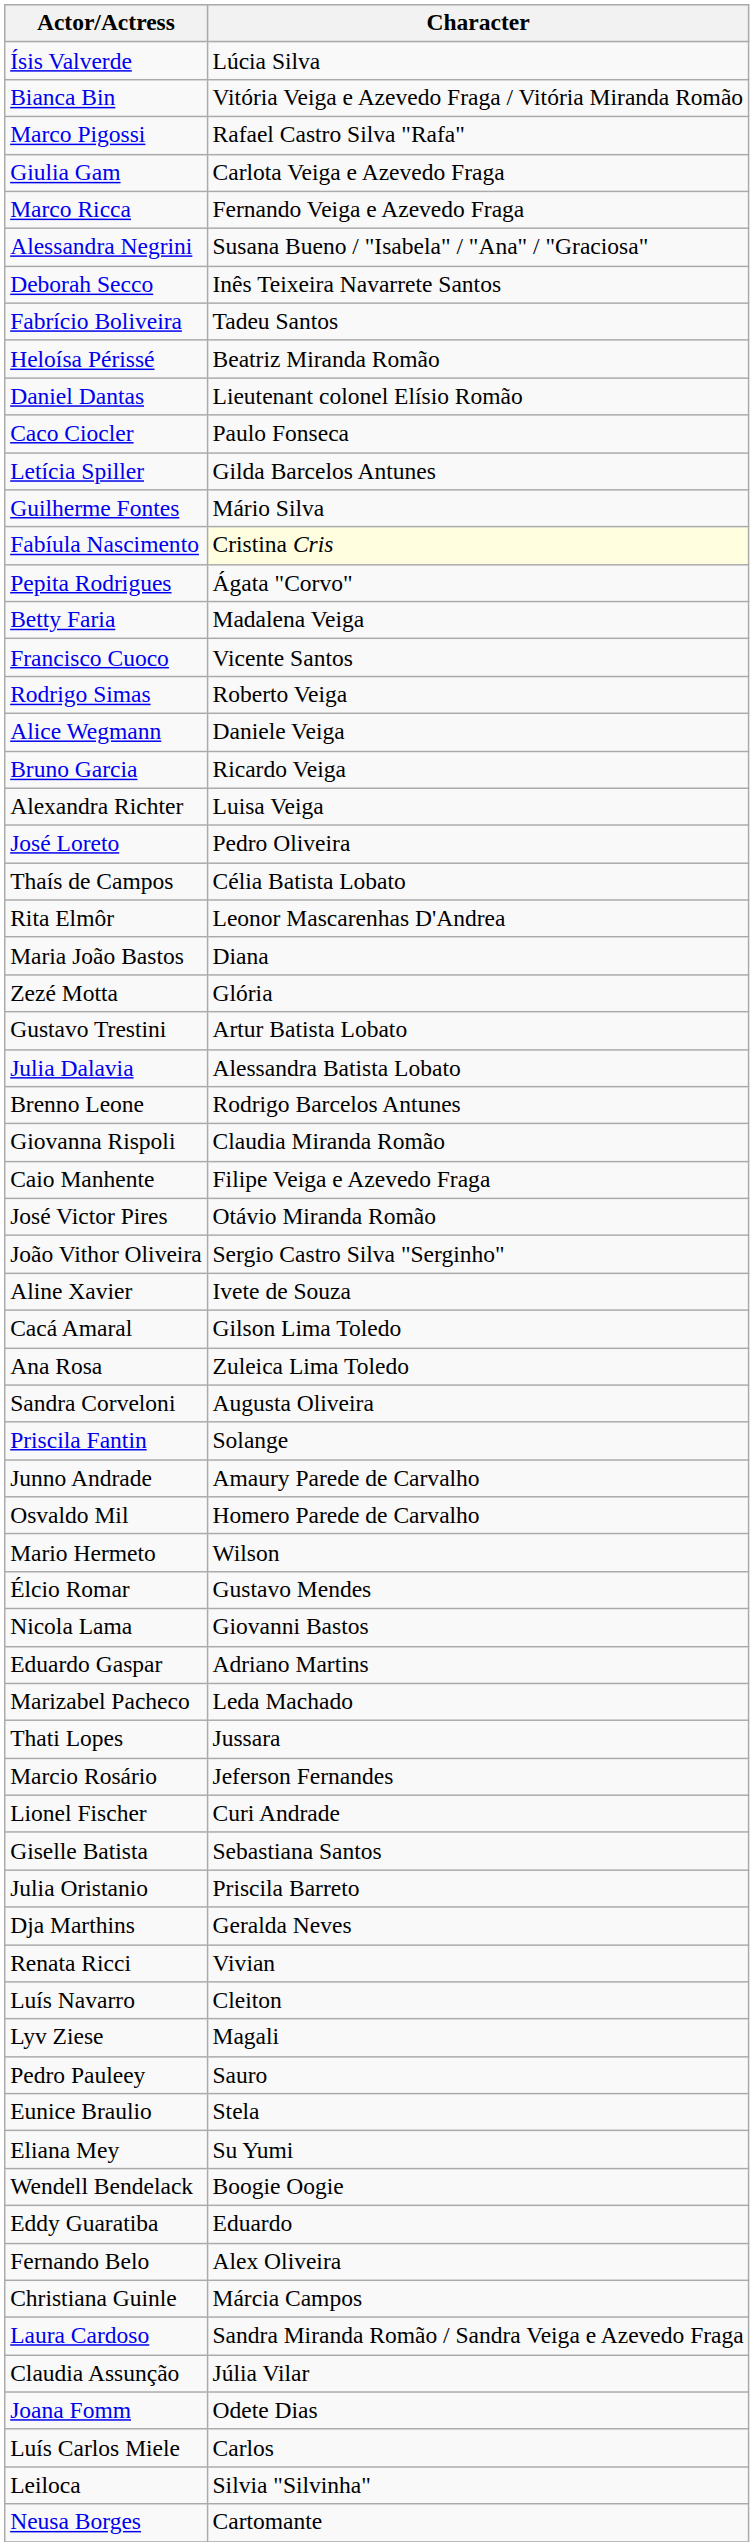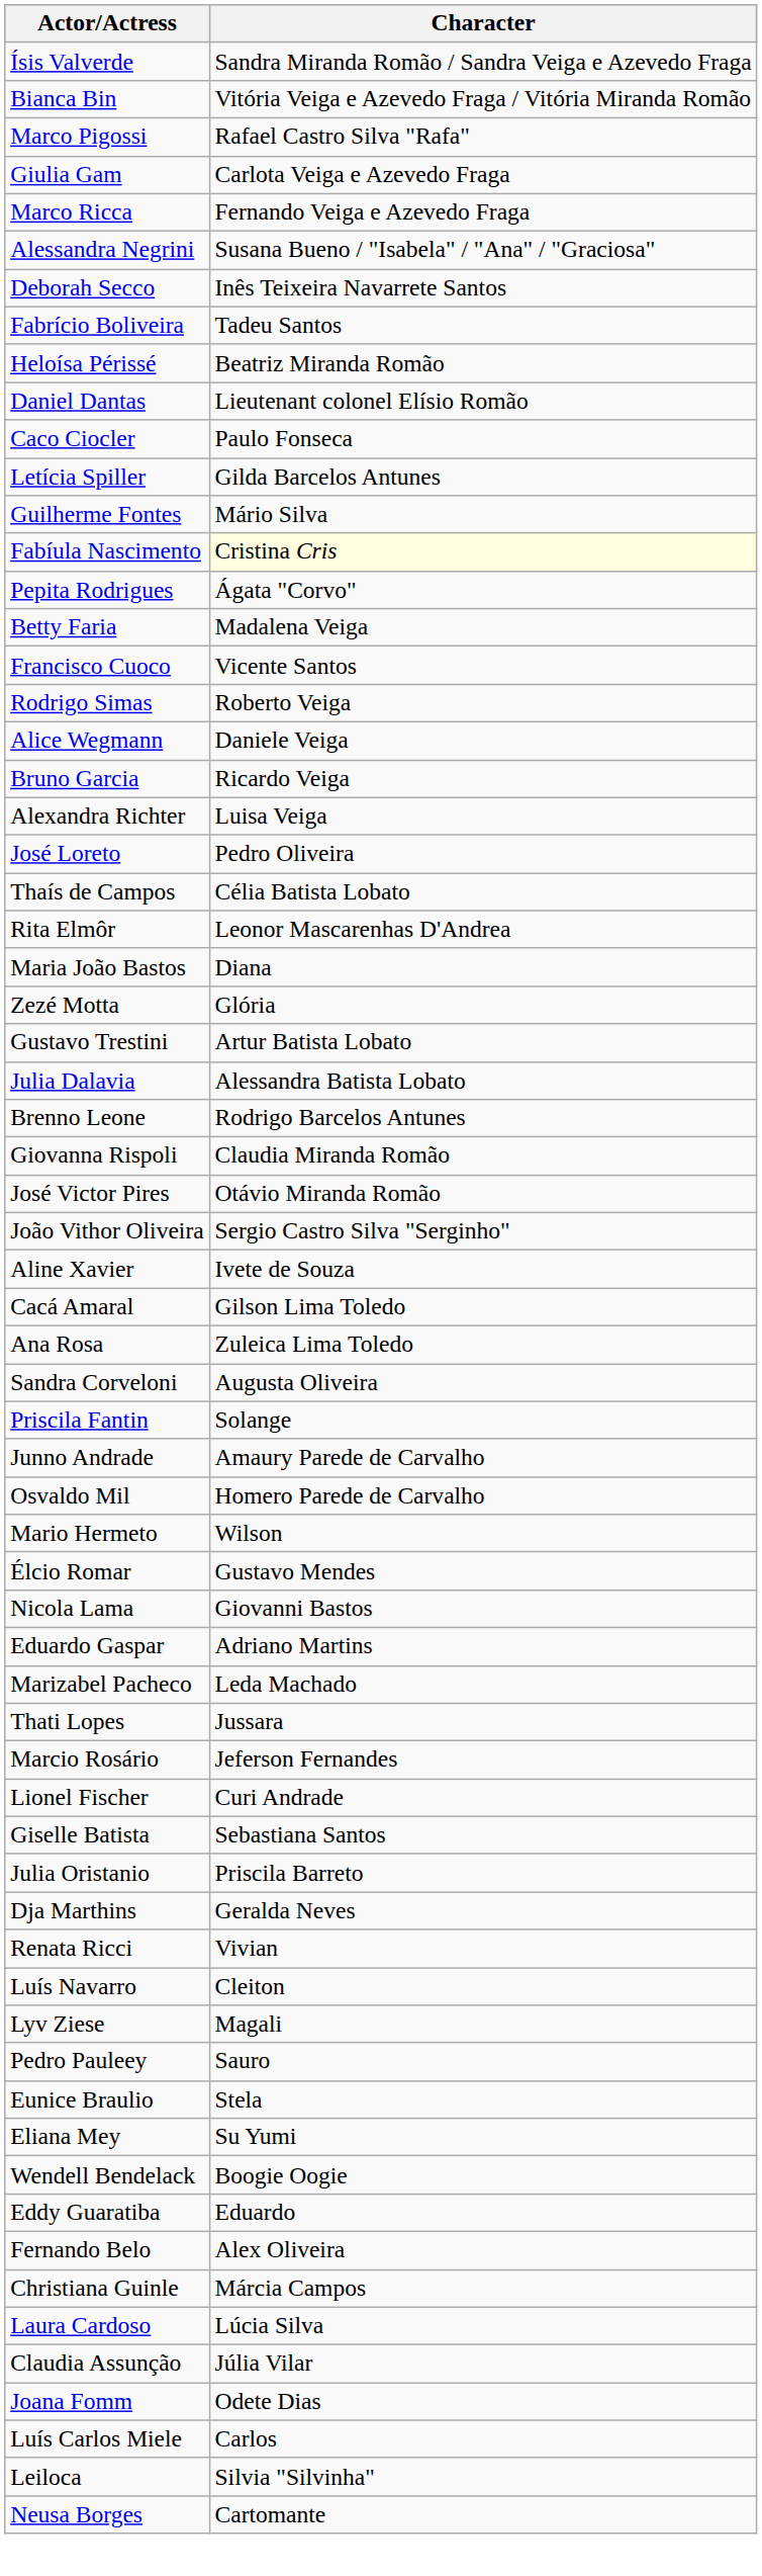Ísis Valverde | Character: Lúcia Silva -> Sandra Miranda Romão / Sandra Veiga e Azevedo Fraga
- row: Caio Manhente | Filipe Veiga e Azevedo Fraga
Laura Cardoso | Character: Sandra Miranda Romão / Sandra Veiga e Azevedo Fraga -> Lúcia Silva
